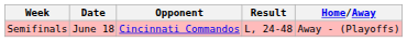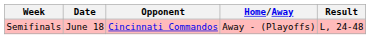columns swapped: Home/Away <-> Result
